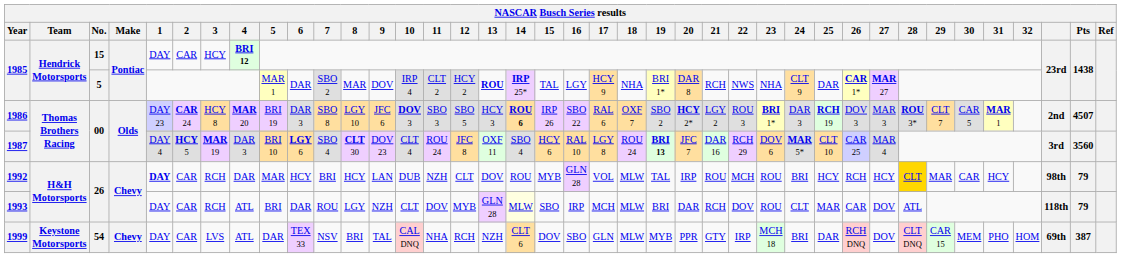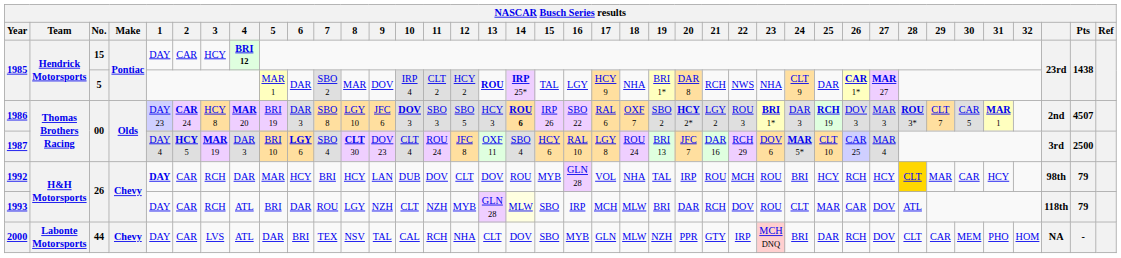1987 | 19: bold -> normal
1987 | Pts: 3560 -> 2500
1992 | 11: NZH -> DOV
1992 | 18: MLW -> NHA
1993 | 11: DOV -> NZH
- row: 1999 | Keystone Motorsports | 54 | Chevy | DAY | CAR | LVS | ATL | DAR | TEX 33 | NSV | BRI | TAL | CAL DNQ | NHA | RCH | NZH | CLT 6 | DOV | SBO | GLN | MLW | MYB | PPR | GTY | IRP | MCH 18 | BRI | DAR | RCH DNQ | DOV | CLT DNQ | CAR 15 | MEM | PHO | HOM | 69th | 387
+ row: 2000 | Labonte Motorsports | 44 | Chevy | DAY | CAR | LVS | ATL | DAR | BRI | TEX | NSV | TAL | CAL | RCH | NHA | CLT | DOV | SBO | MYB | GLN | MLW | NZH | PPR | GTY | IRP | MCH DNQ | BRI | DAR | RCH | DOV | CLT | CAR | MEM | PHO | HOM | NA | -
